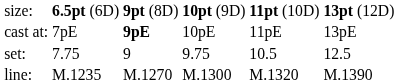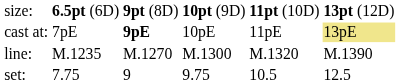cast at: | column 6: no background -> khaki background
rows swapped: set: <-> line:
